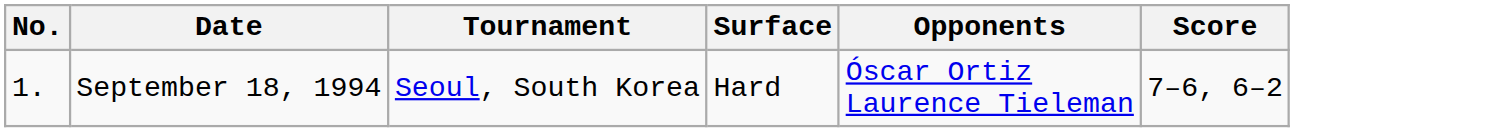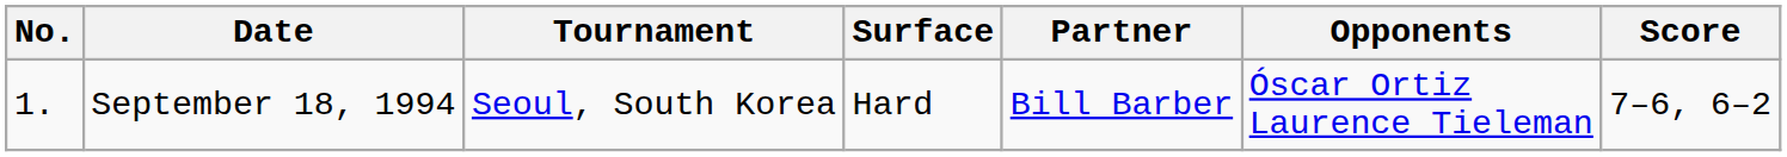+ column: Partner | Bill Barber
